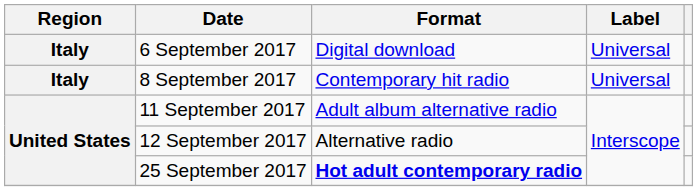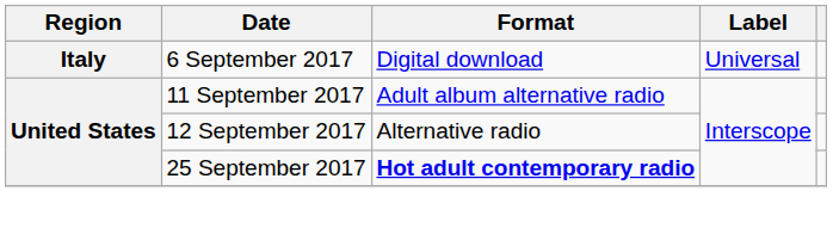- row: Italy | 8 September 2017 | Contemporary hit radio | Universal
